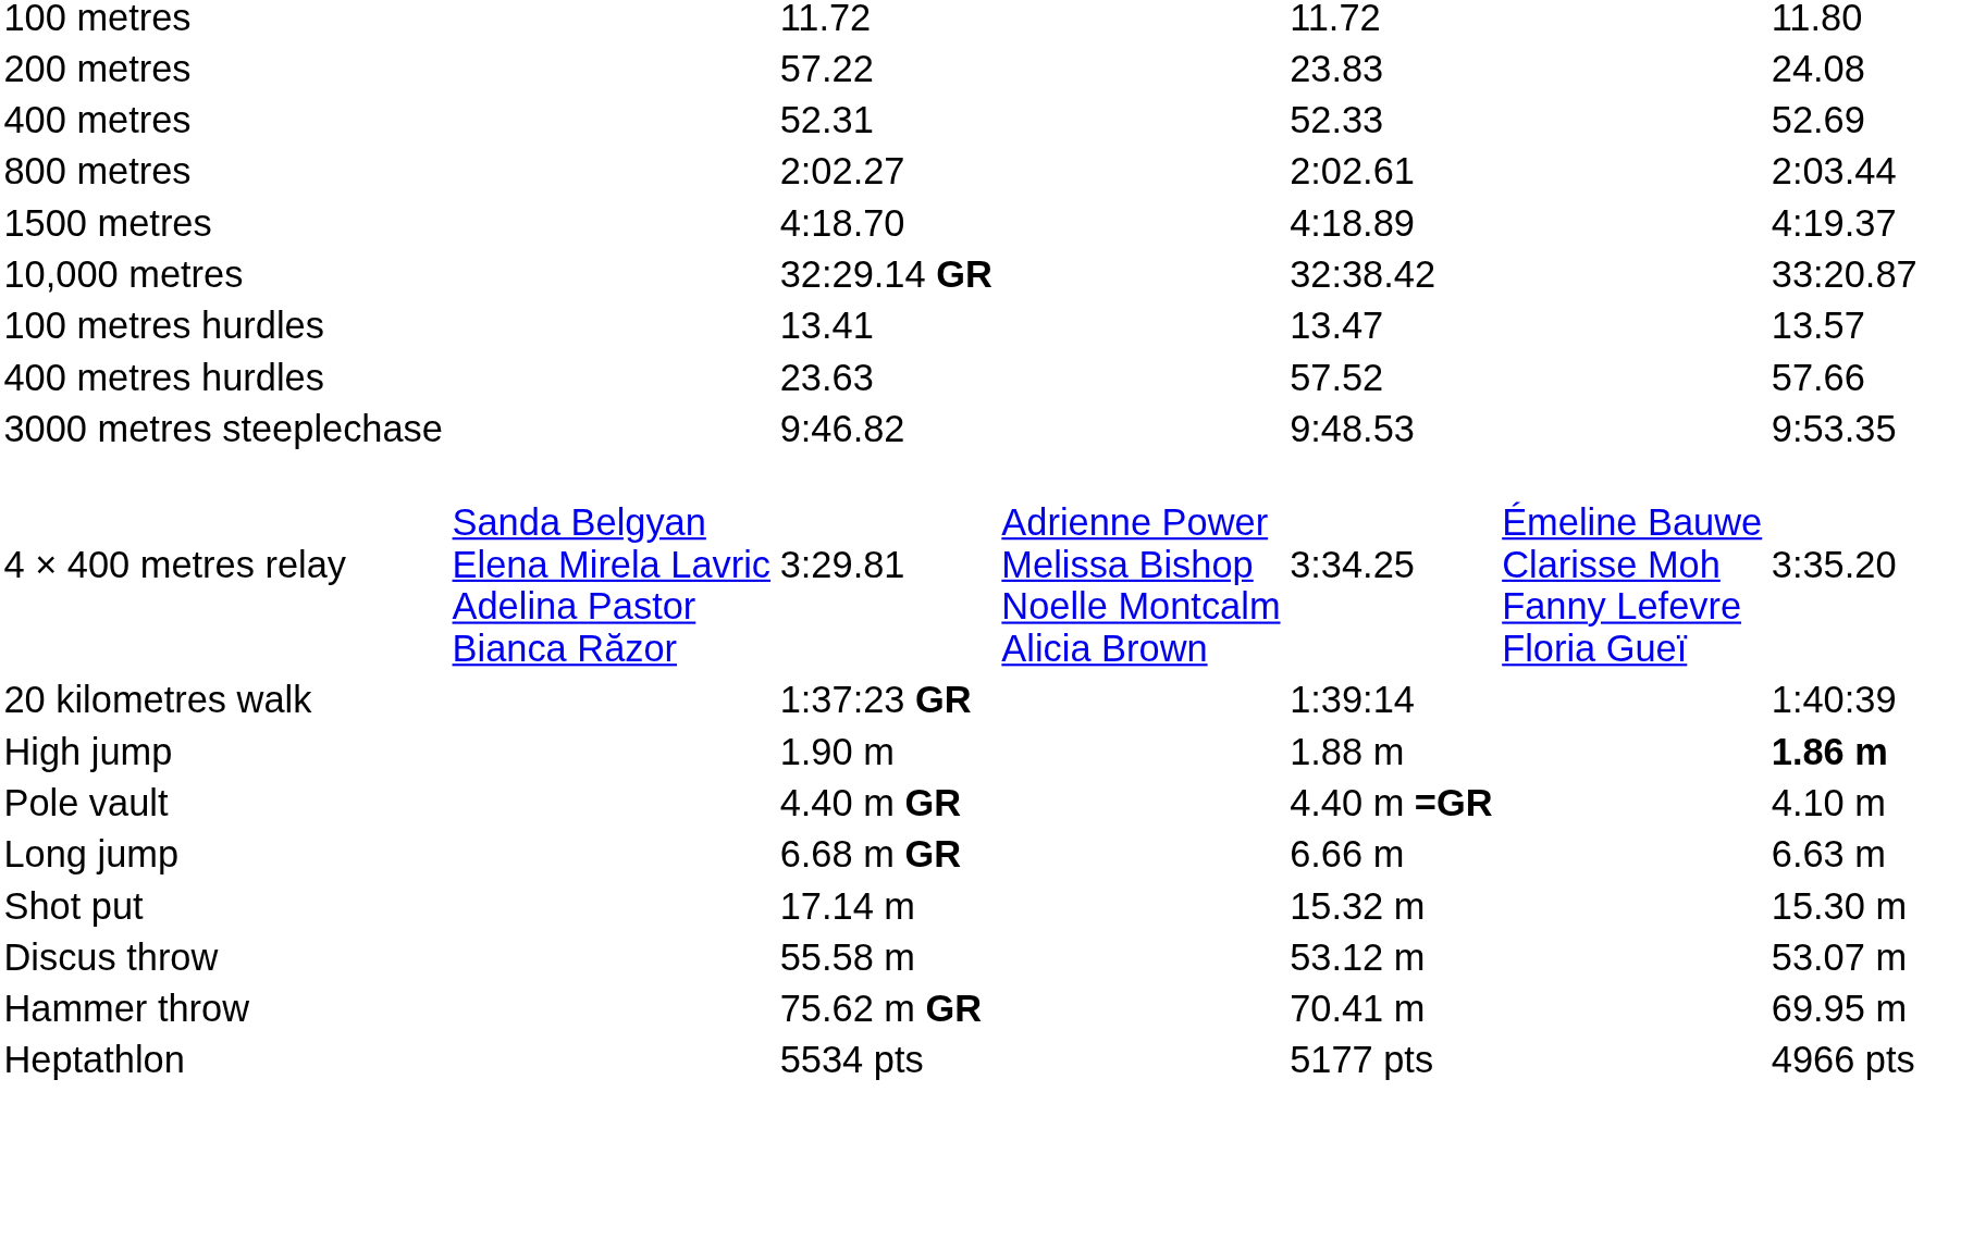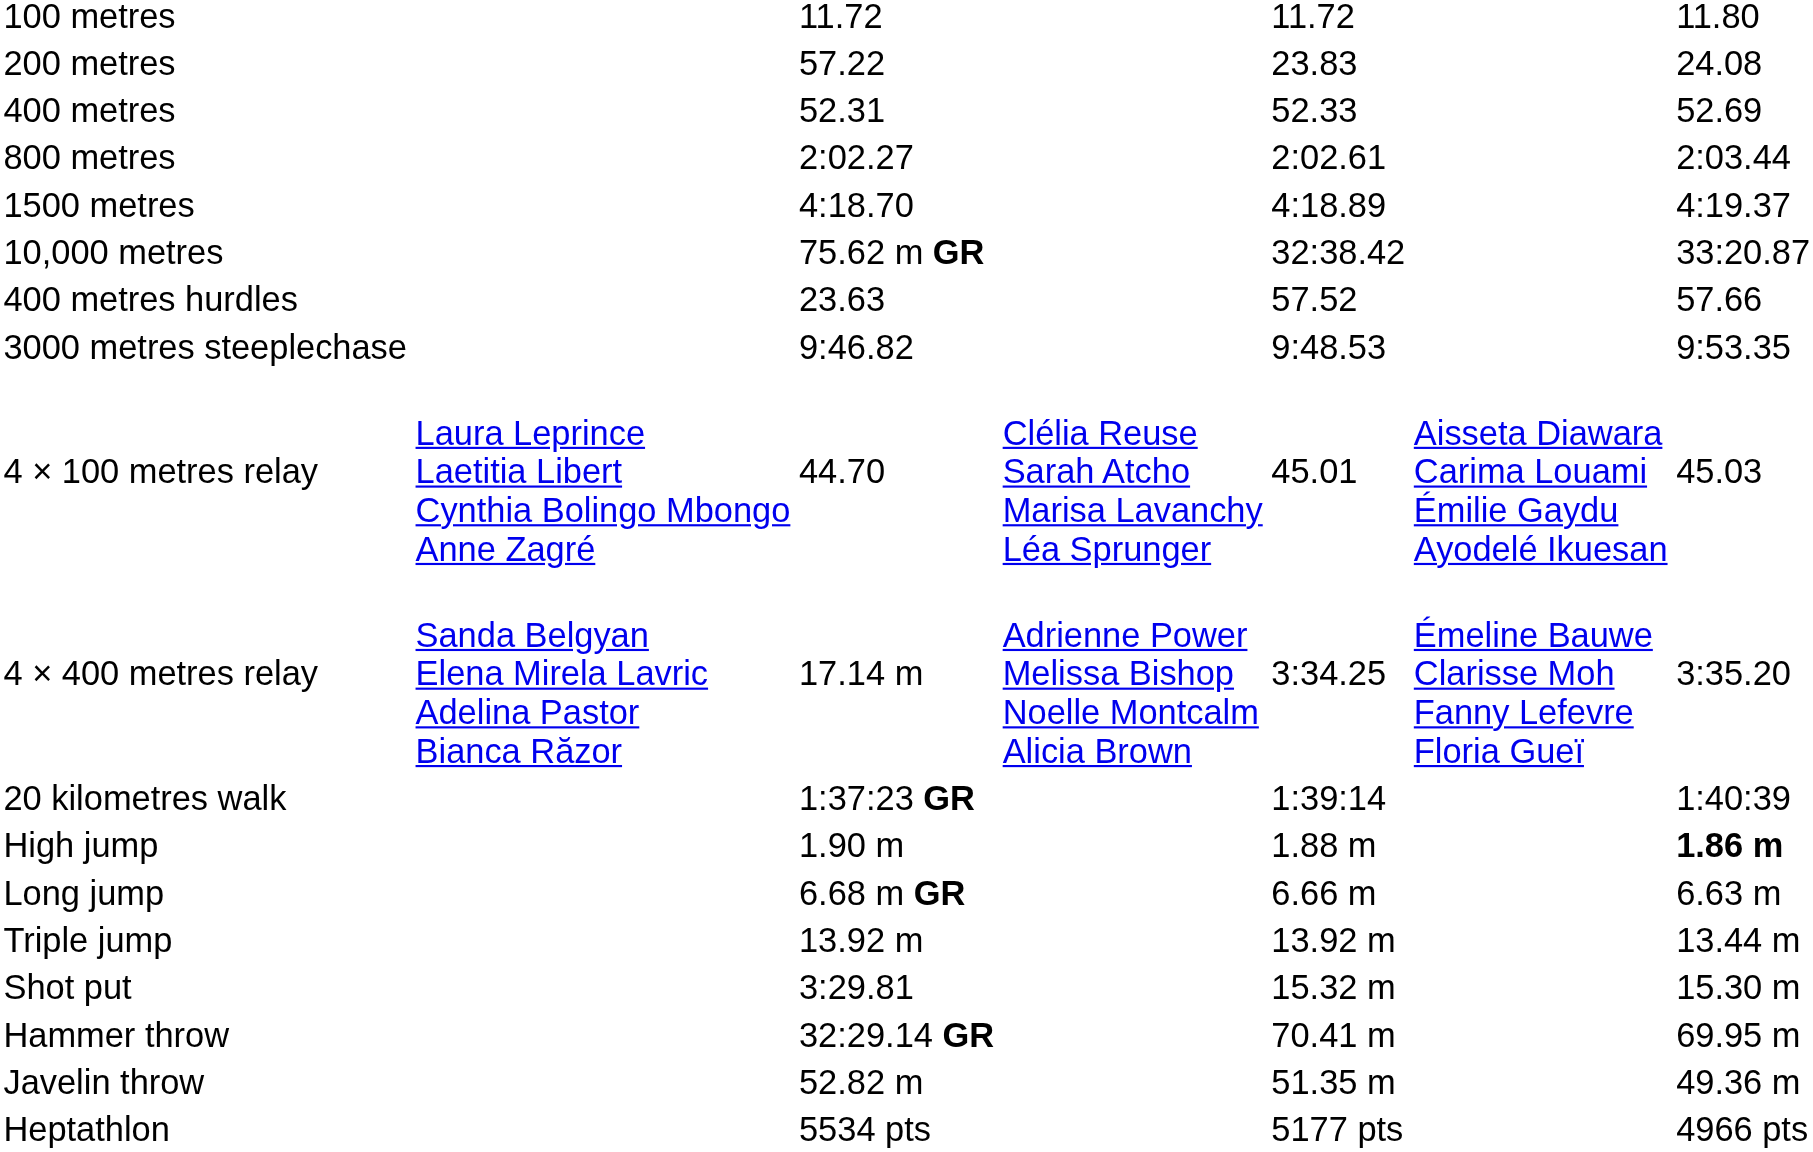10,000 metres | column 3: 32:29.14 GR -> 75.62 m GR
- row: 100 metres hurdles | 13.41 | 13.47 | 13.57
+ row: 4 × 100 metres relay | Laura Leprince Laetitia Libert Cynthia Bolingo Mbongo Anne Zagré | 44.70 | Clélia Reuse Sarah Atcho Marisa Lavanchy Léa Sprunger | 45.01 | Aisseta Diawara Carima Louami Émilie Gaydu Ayodelé Ikuesan | 45.03
4 × 400 metres relay | column 3: 3:29.81 -> 17.14 m
- row: Pole vault | 4.40 m GR | 4.40 m =GR | 4.10 m
+ row: Triple jump | 13.92 m | 13.92 m | 13.44 m
Shot put | column 3: 17.14 m -> 3:29.81
- row: Discus throw | 55.58 m | 53.12 m | 53.07 m
Hammer throw | column 3: 75.62 m GR -> 32:29.14 GR
+ row: Javelin throw | 52.82 m | 51.35 m | 49.36 m
